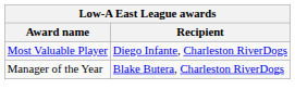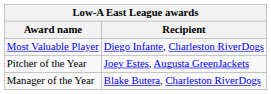+ row: Pitcher of the Year | Joey Estes, Augusta GreenJackets
